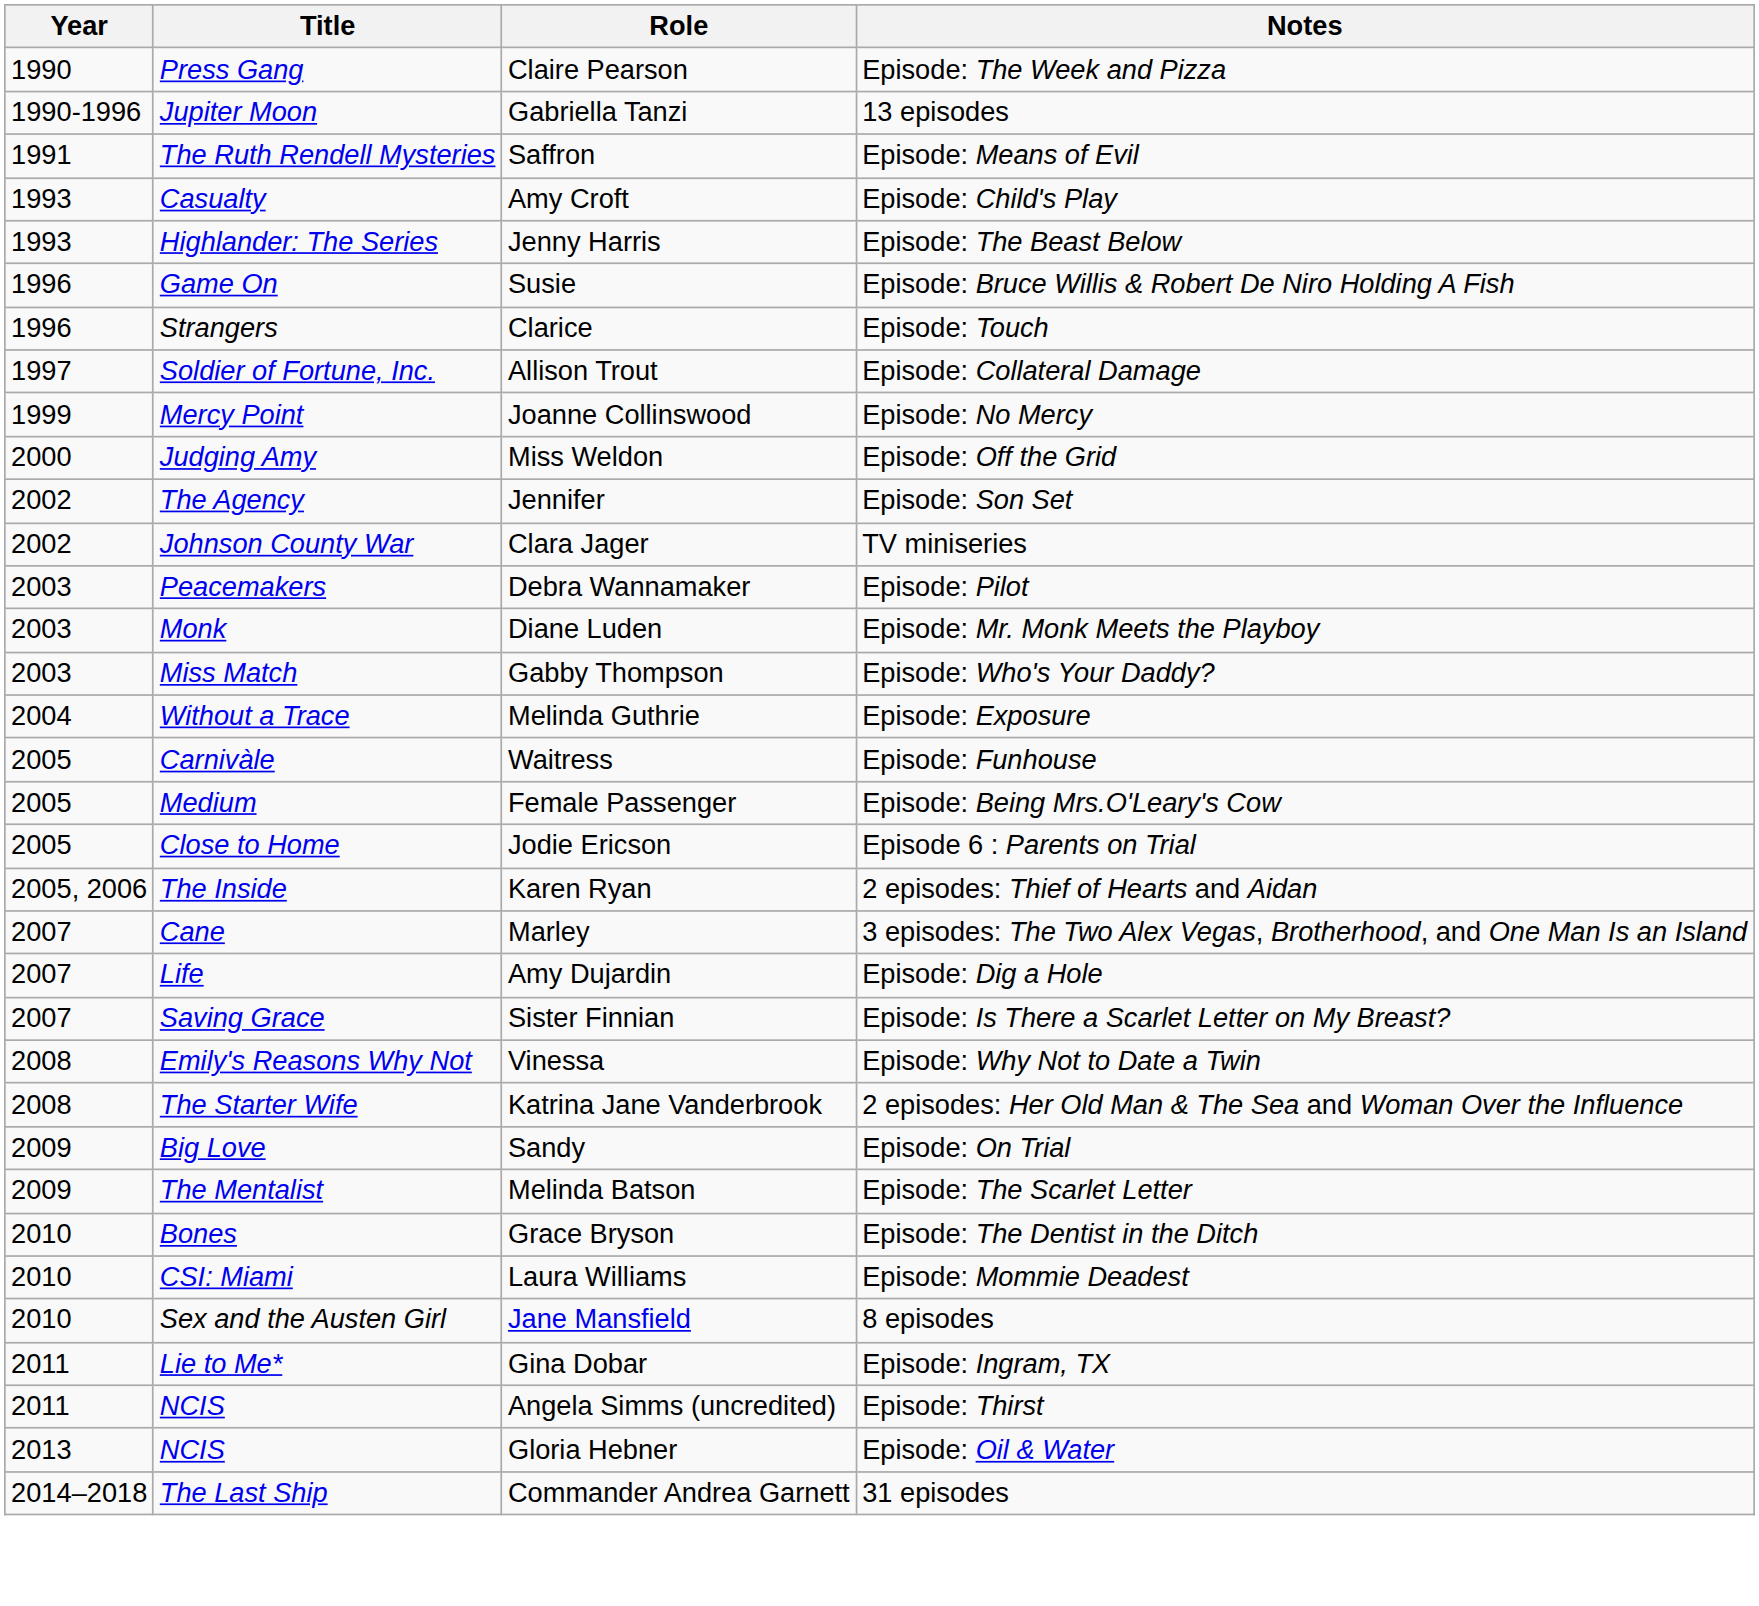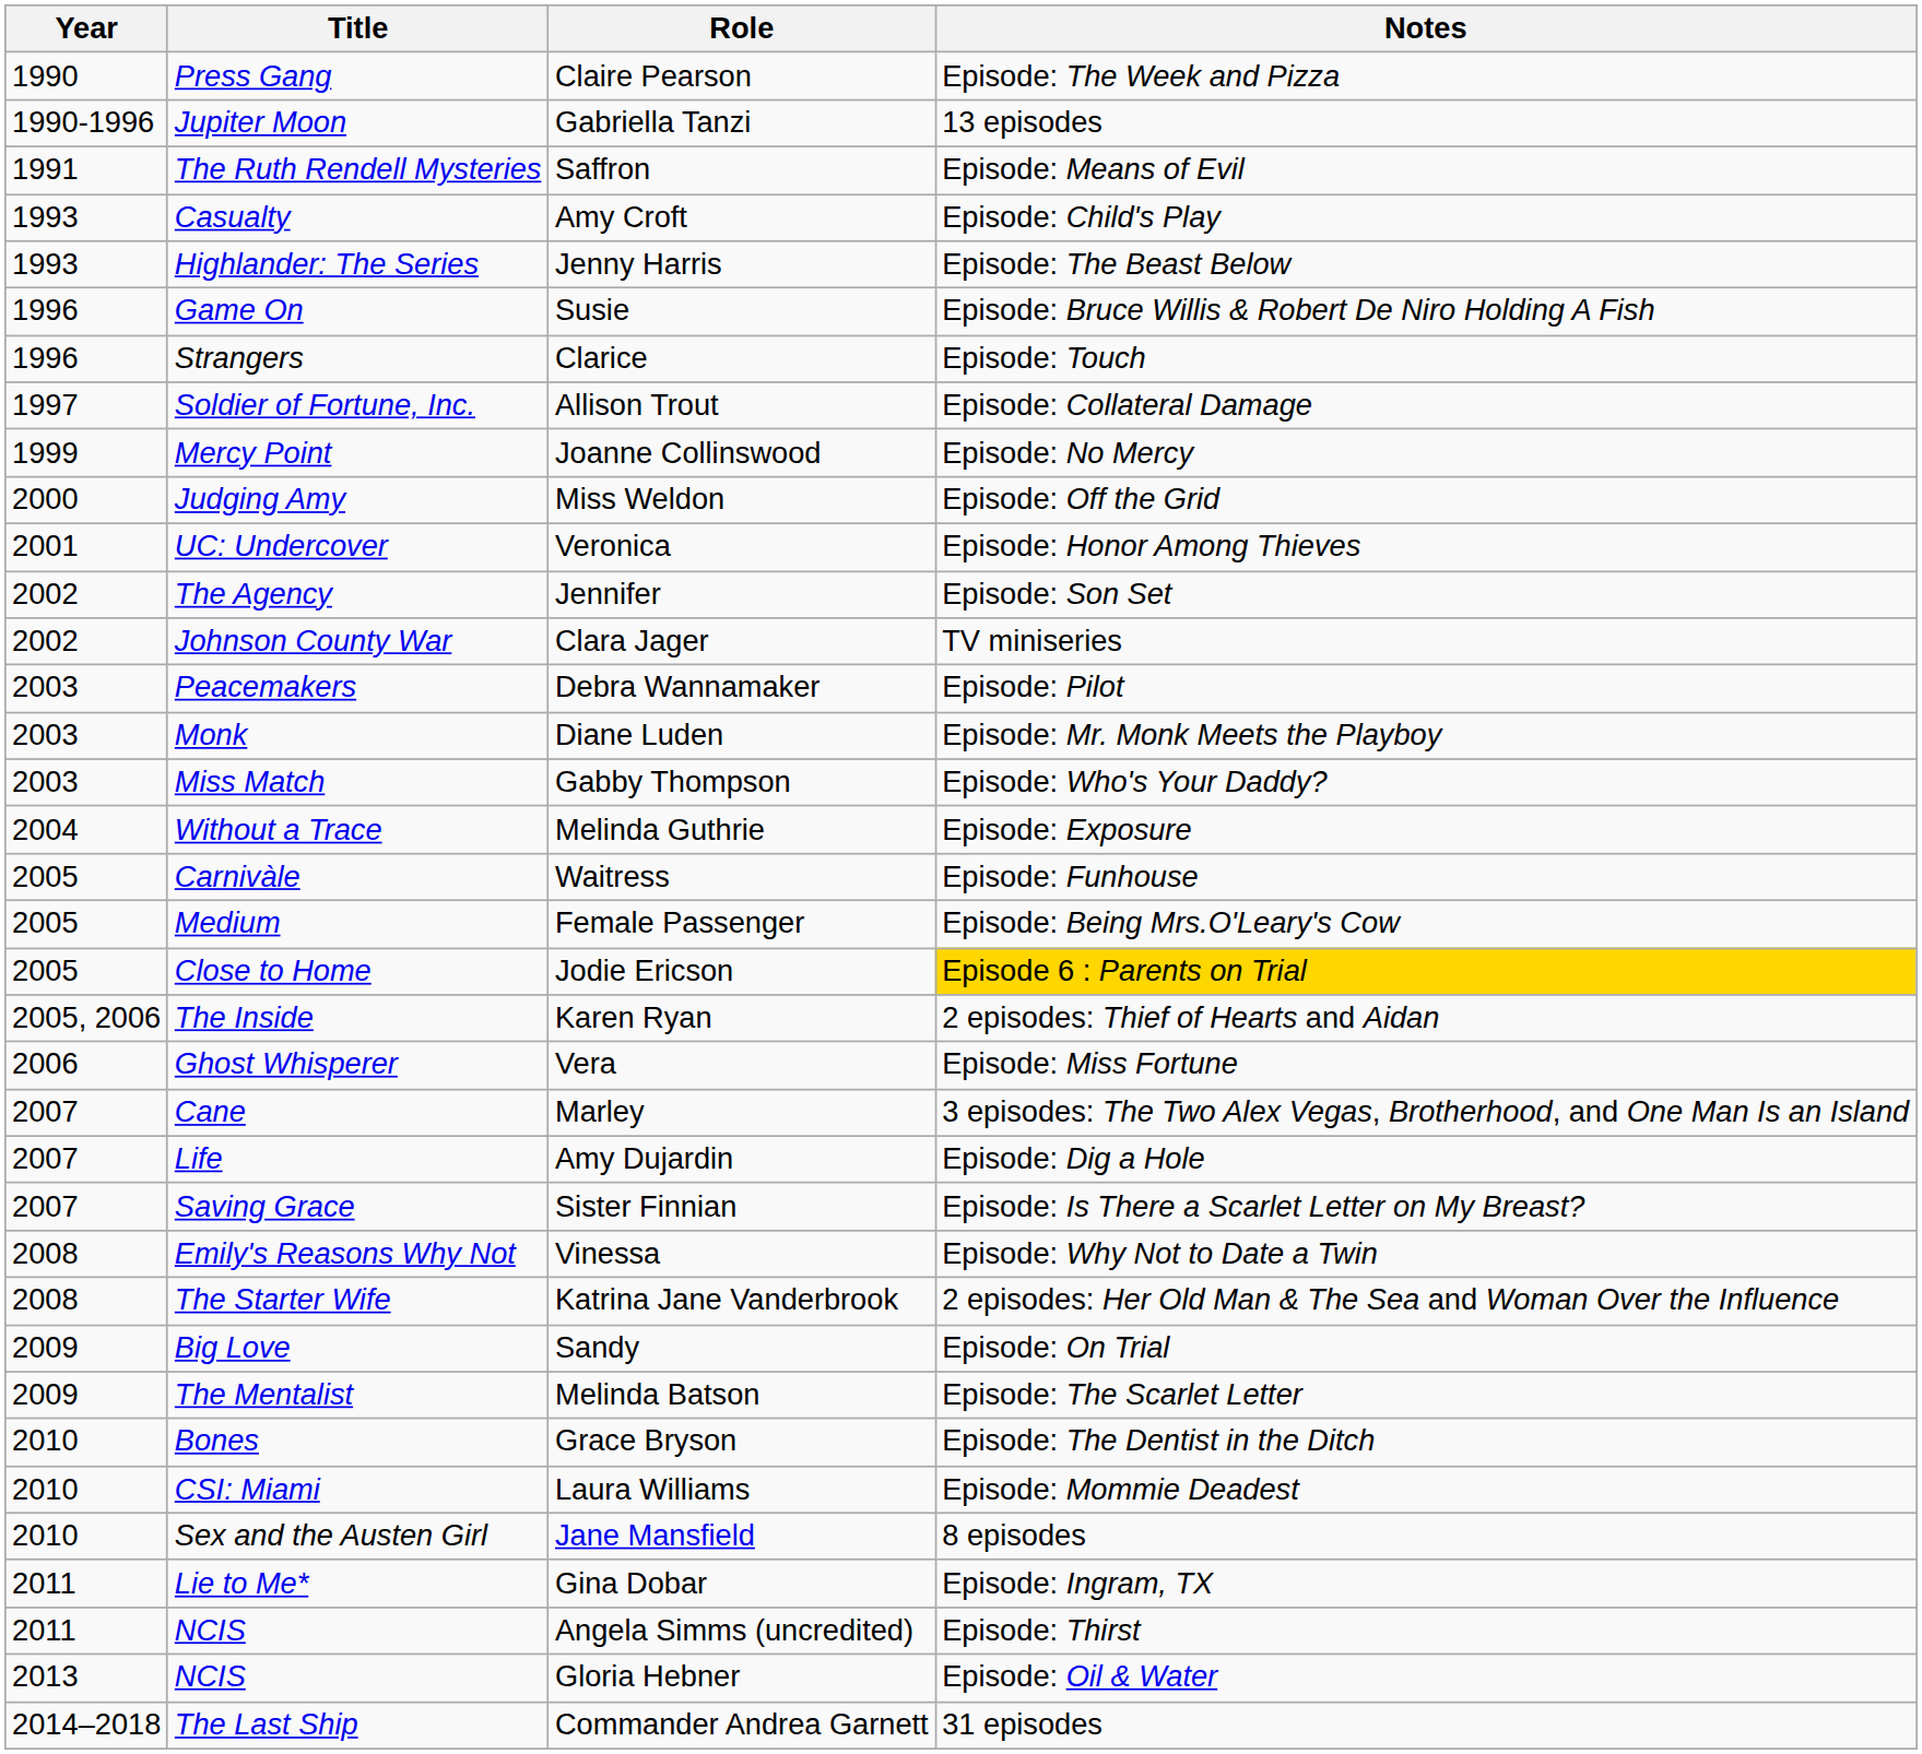+ row: 2001 | UC: Undercover | Veronica | Episode: Honor Among Thieves
Jodie Ericson | Notes: no background -> gold background
+ row: 2006 | Ghost Whisperer | Vera | Episode: Miss Fortune
